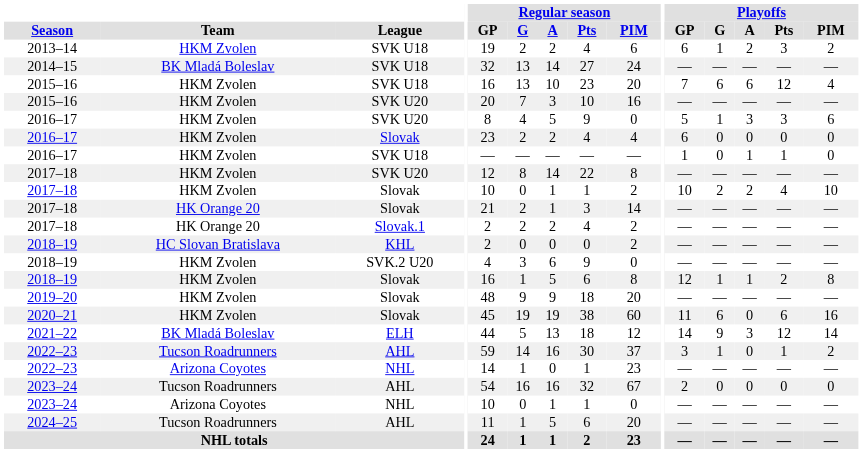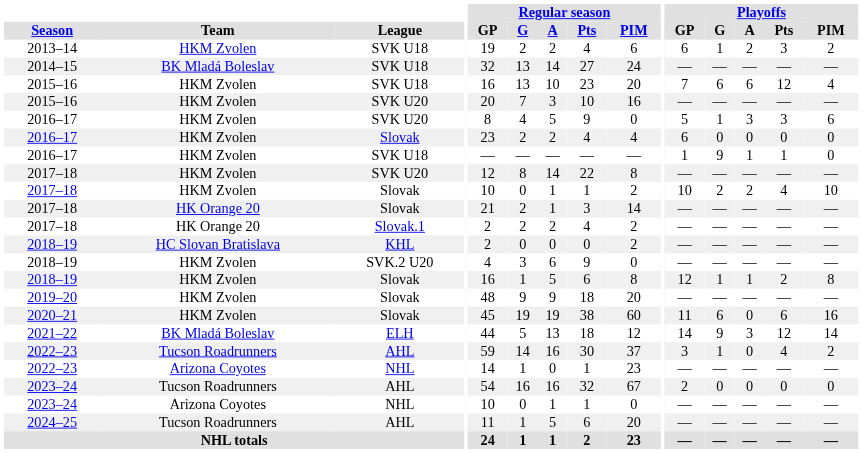2016–17 / SVK U18 | Playoffs / G: 0 -> 9
2022–23 / AHL | Playoffs / Pts: 1 -> 4
